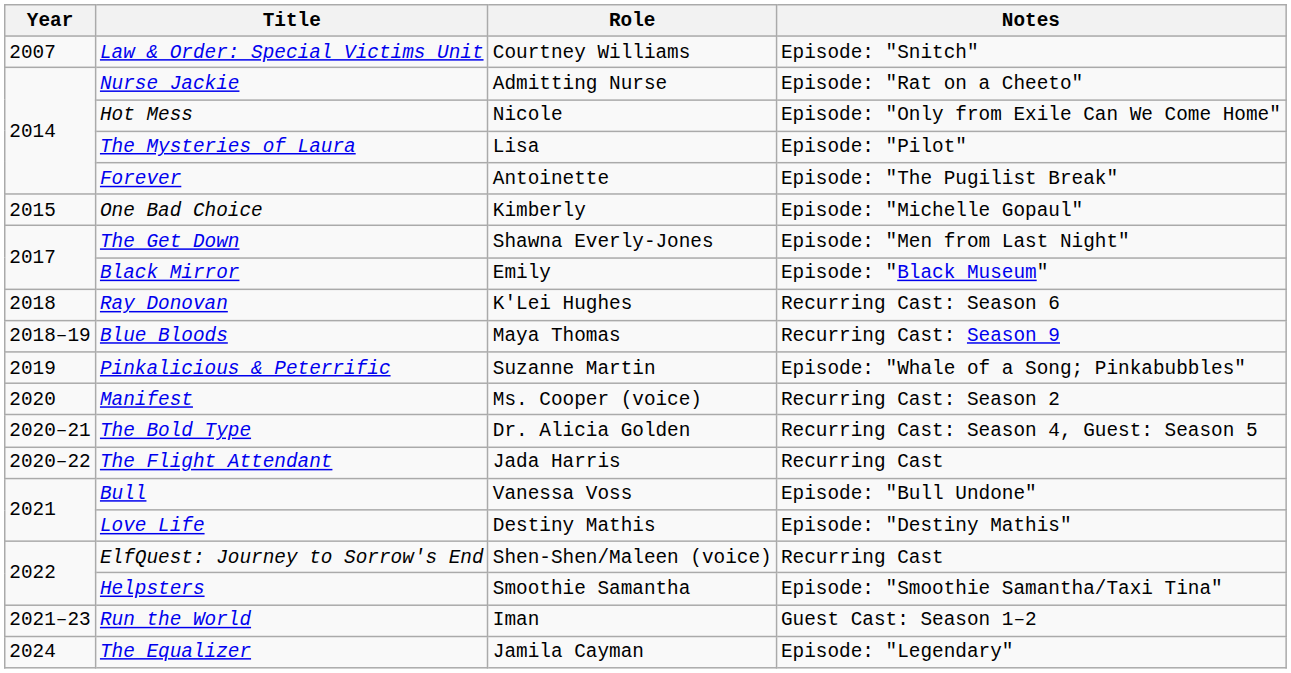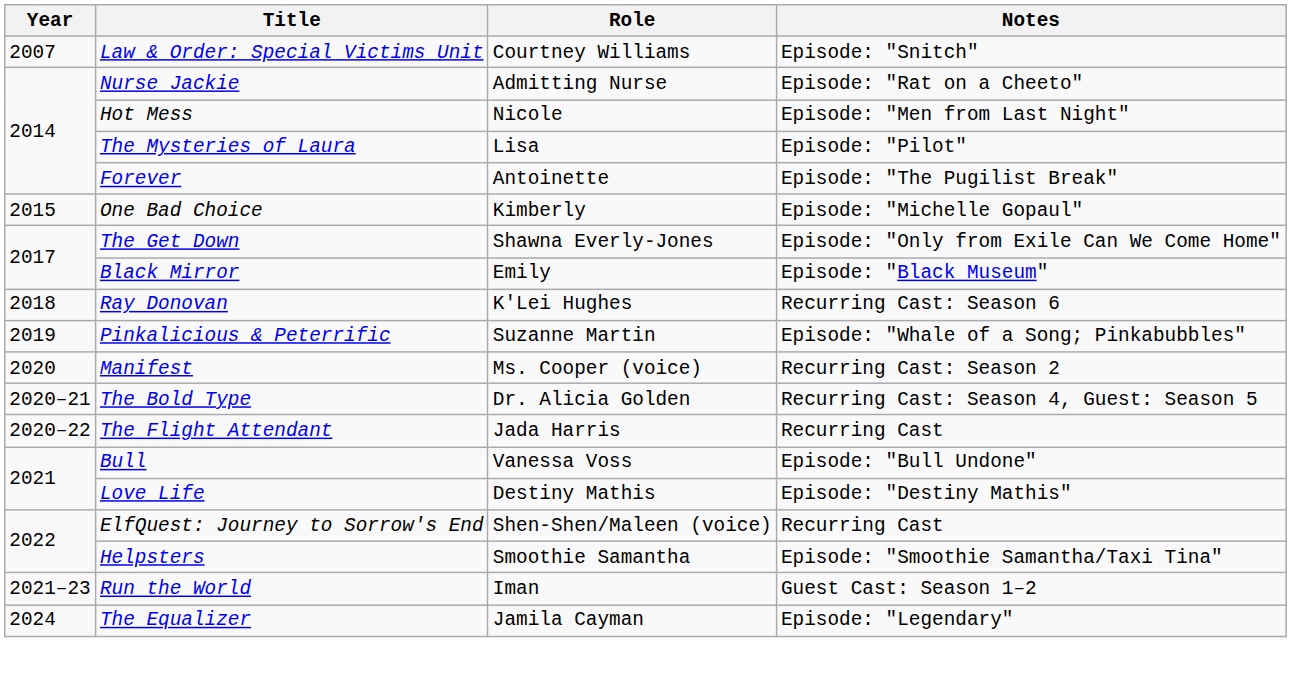Hot Mess | Notes: Episode: "Only from Exile Can We Come Home" -> Episode: "Men from Last Night"
The Get Down | Notes: Episode: "Men from Last Night" -> Episode: "Only from Exile Can We Come Home"
- row: 2018–19 | Blue Bloods | Maya Thomas | Recurring Cast: Season 9
